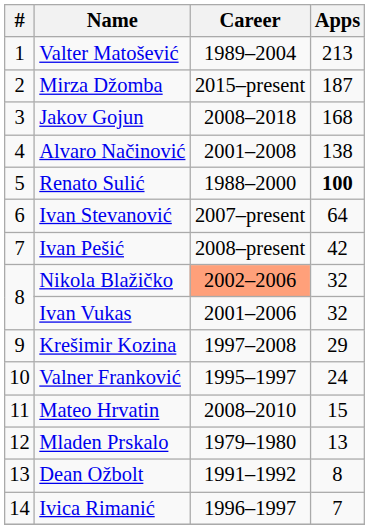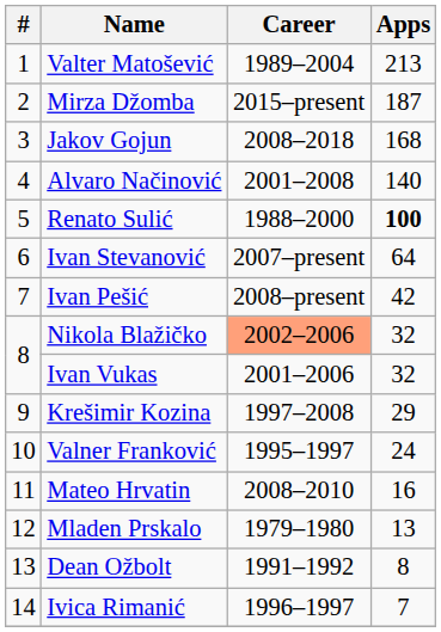Alvaro Načinović | Apps: 138 -> 140
Mateo Hrvatin | Apps: 15 -> 16
